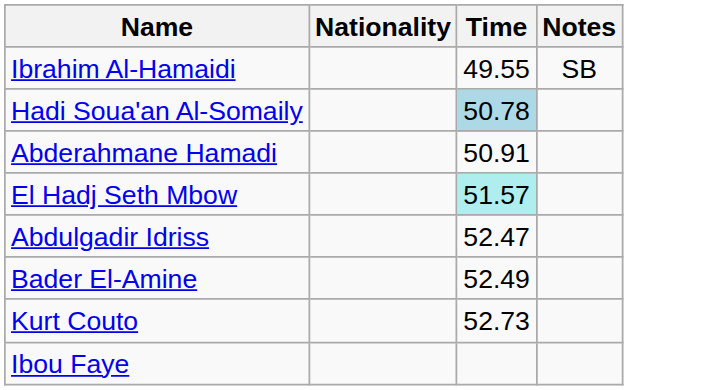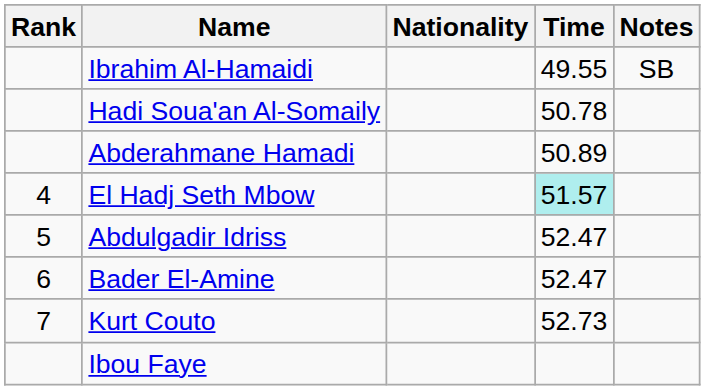+ column: Rank | 4 | 5 | 6 | 7
Hadi Soua'an Al-Somaily | Time: lightblue background -> no background
Abderahmane Hamadi | Time: 50.91 -> 50.89
Bader El-Amine | Time: 52.49 -> 52.47
